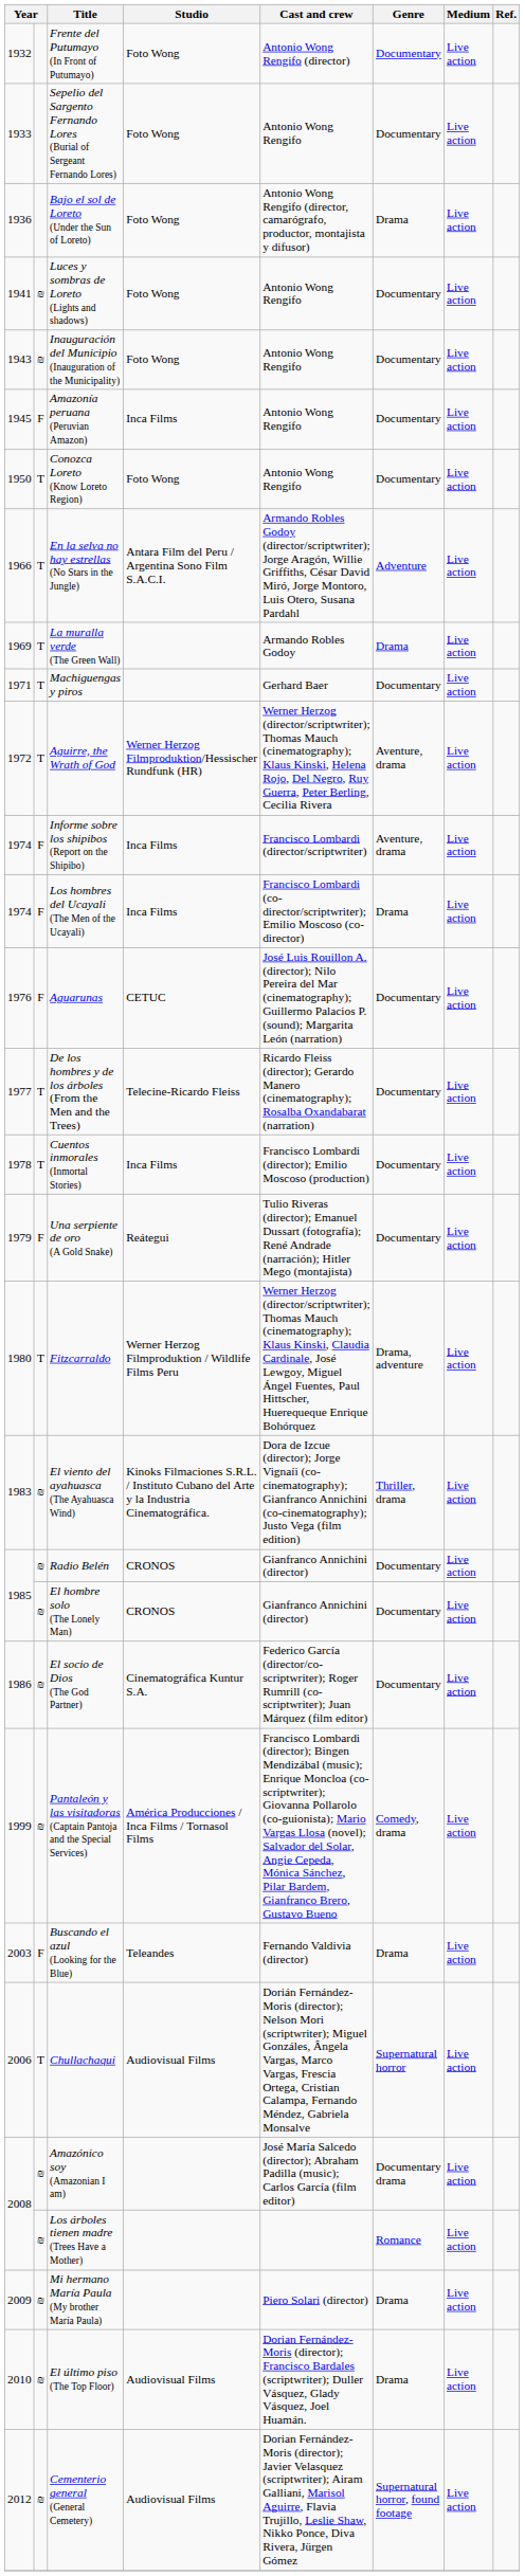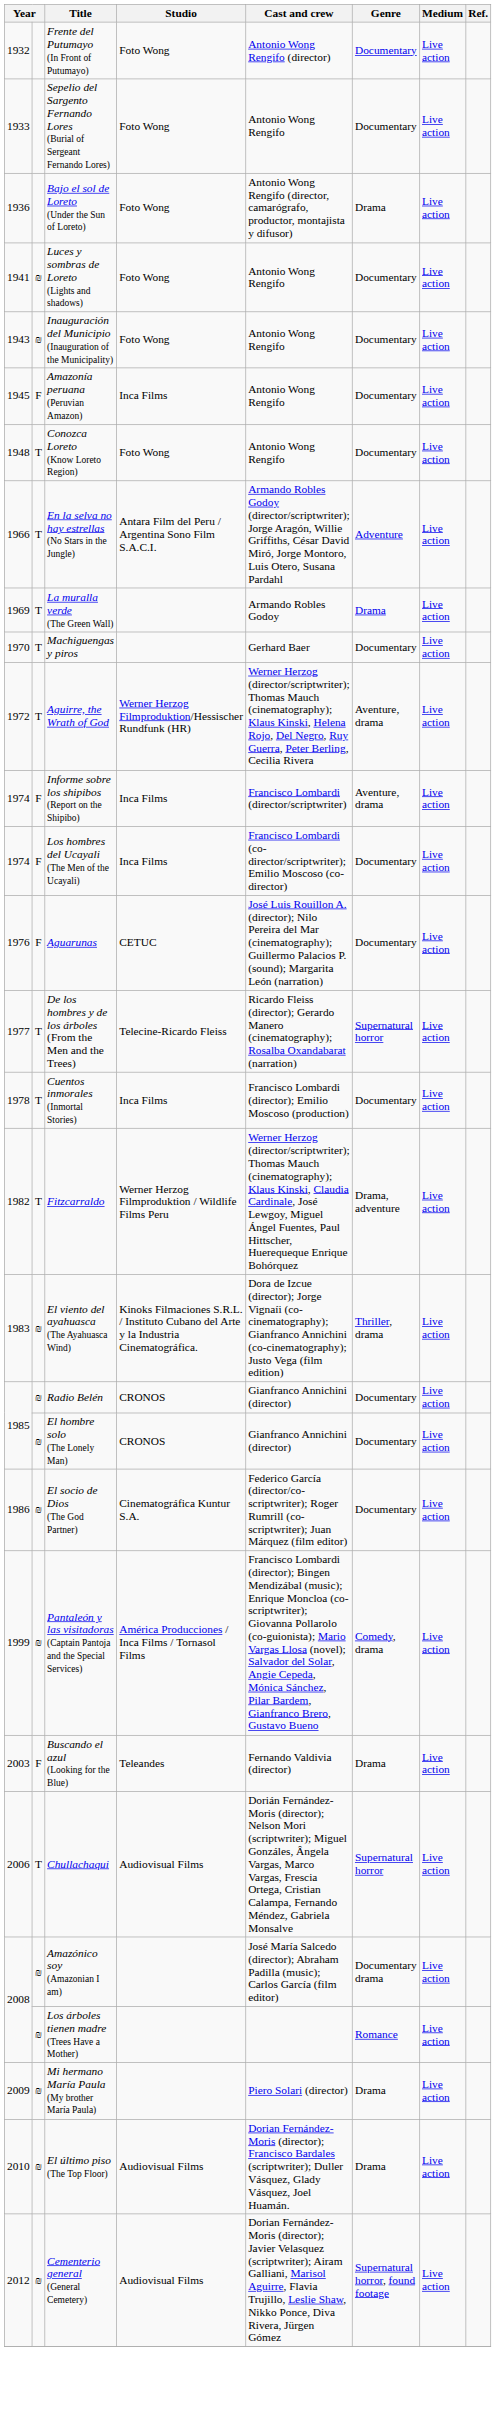Conozca Loreto (Know Loreto Region) | column 1: 1950 -> 1948
Machiguengas y piros | column 1: 1971 -> 1970
Los hombres del Ucayali (The Men of the Ucayali) | Genre: Drama -> Documentary
De los hombres y de los árboles (From the Men and the Trees) | Genre: Documentary -> Supernatural horror
- row: 1979 | F | Una serpiente de oro (A Gold Snake) | Reátegui | Tulio Riveras (director); Emanuel Dussart (fotografía); René Andrade (narración); Hitler Mego (montajista) | Documentary | Live action
Fitzcarraldo | column 1: 1980 -> 1982
